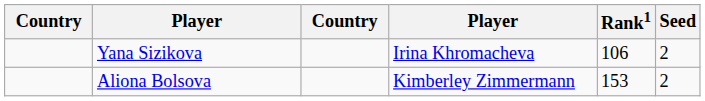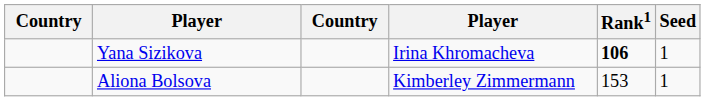Yana Sizikova | Rank1: normal -> bold
Yana Sizikova | Seed: 2 -> 1
Aliona Bolsova | Seed: 2 -> 1
